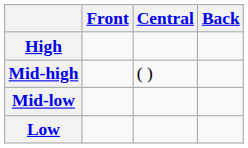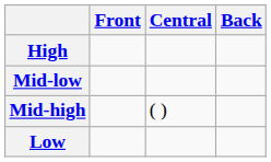rows swapped: Mid-high <-> Mid-low
